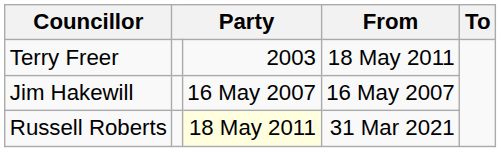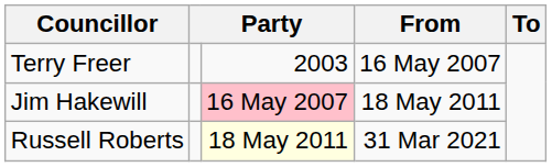Terry Freer | From: 18 May 2011 -> 16 May 2007
Jim Hakewill | column 3: no background -> pink background
Jim Hakewill | From: 16 May 2007 -> 18 May 2011
